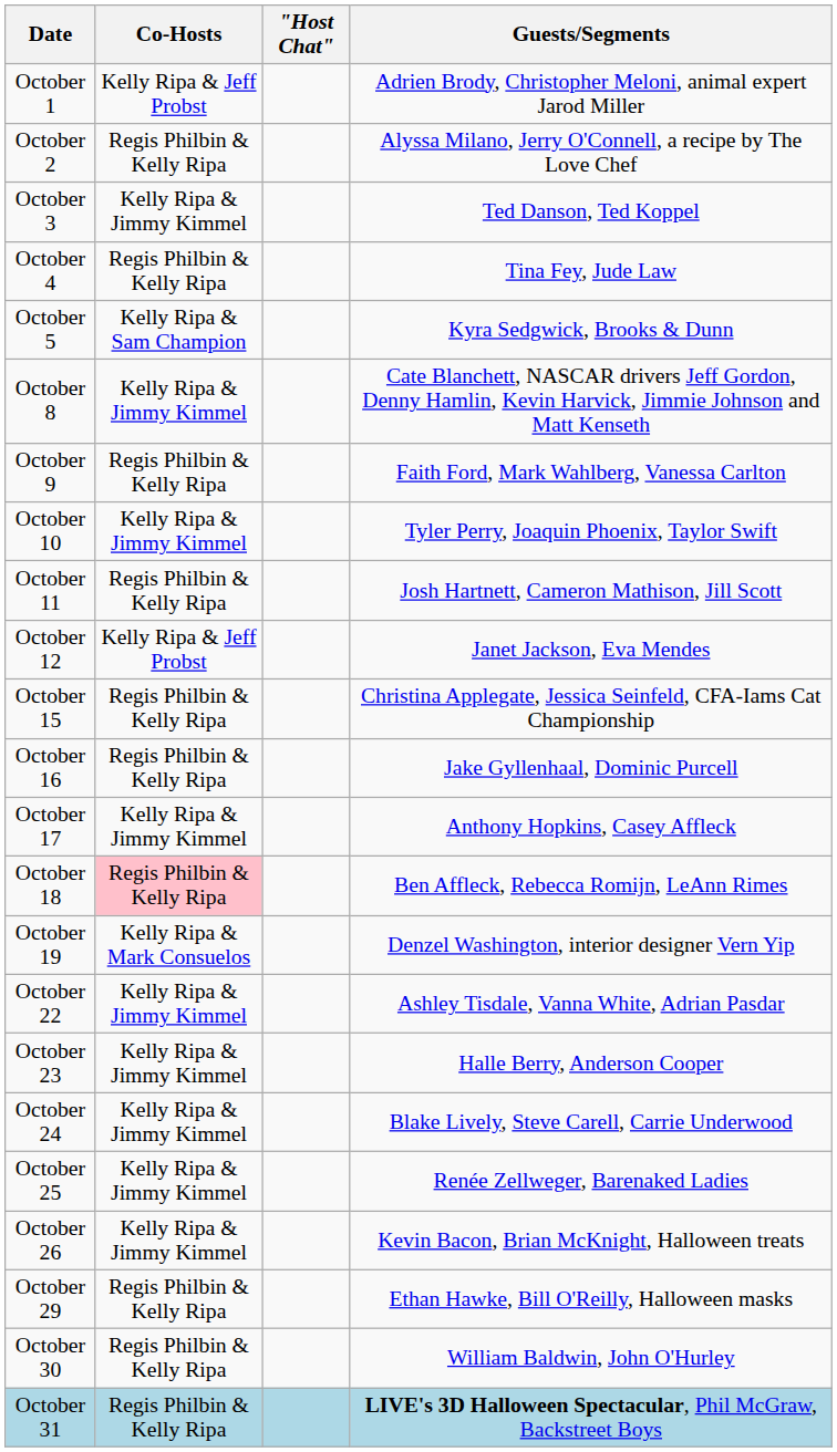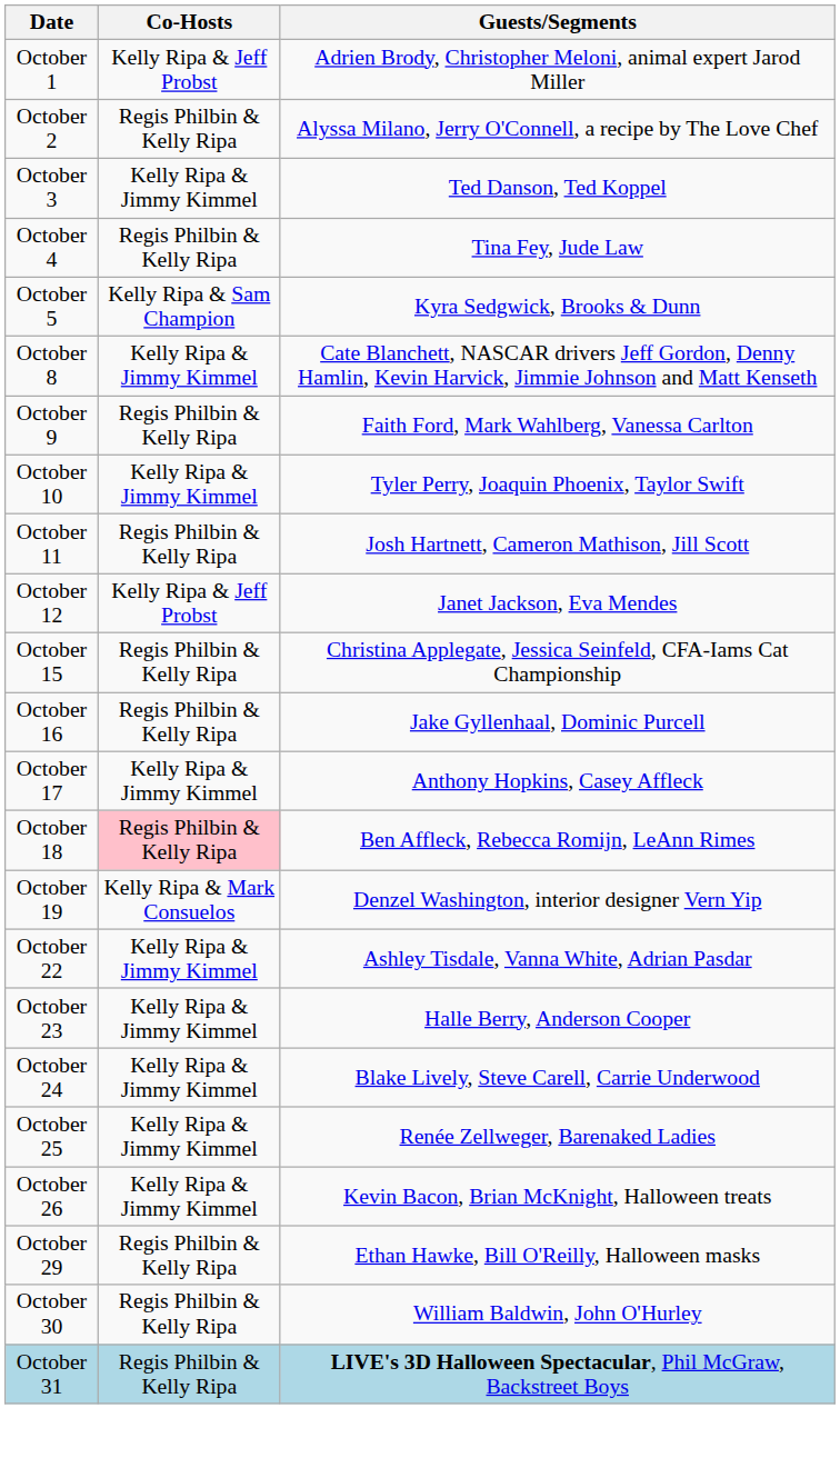- column: "Host Chat"
